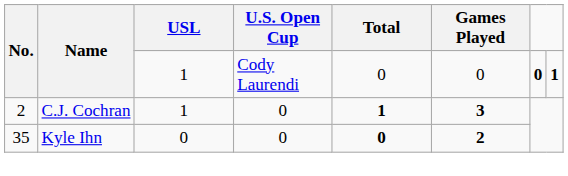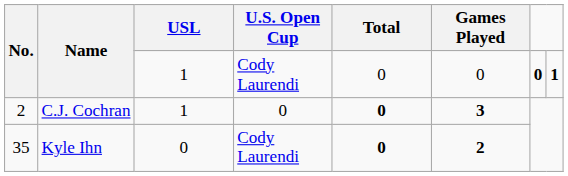C.J. Cochran | Total: 1 -> 0
Kyle Ihn | U.S. Open Cup: 0 -> Cody Laurendi
